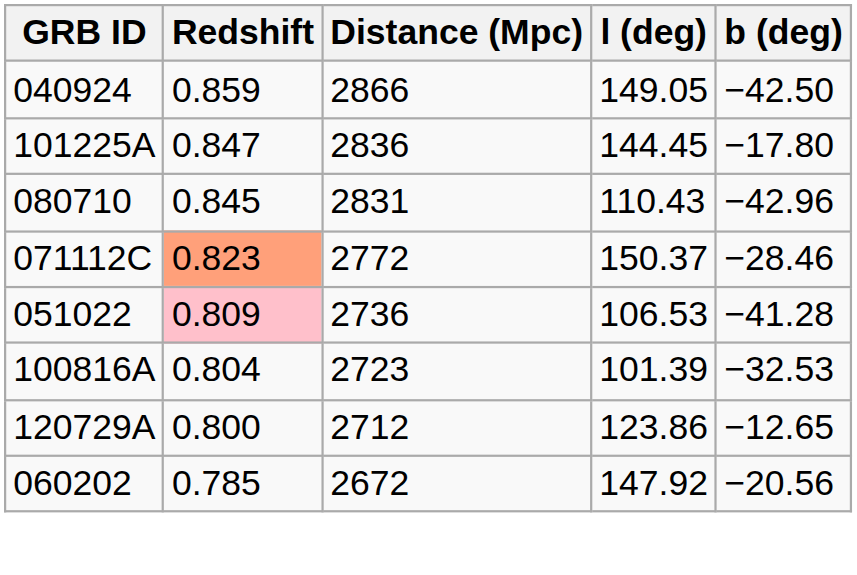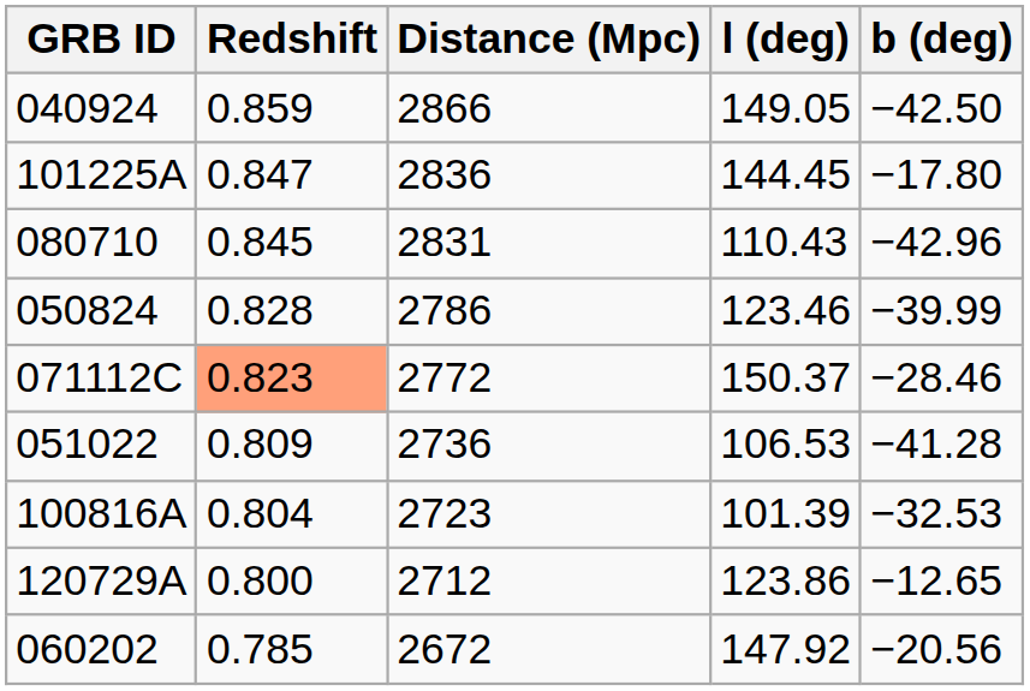+ row: 050824 | 0.828 | 2786 | 123.46 | −39.99
051022 | Redshift: pink background -> no background
